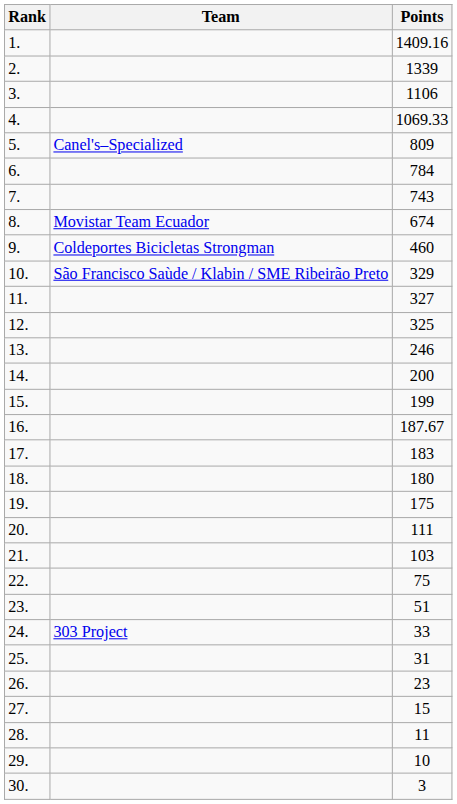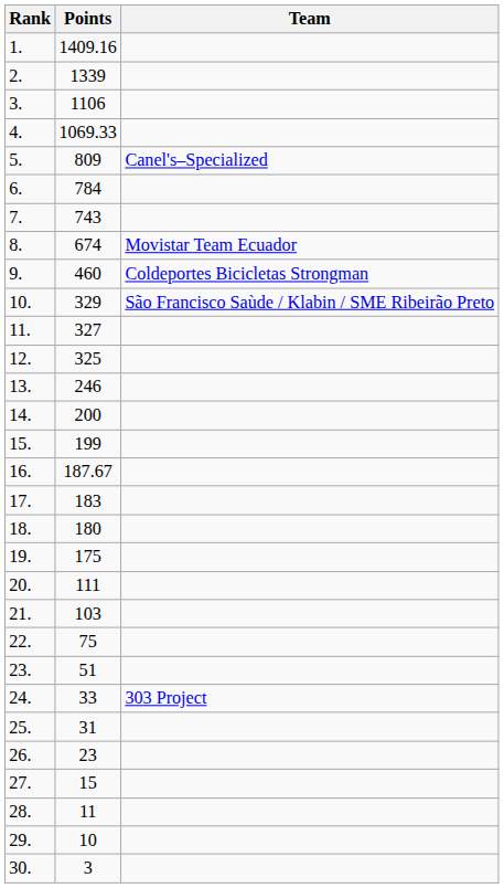columns swapped: Team <-> Points
